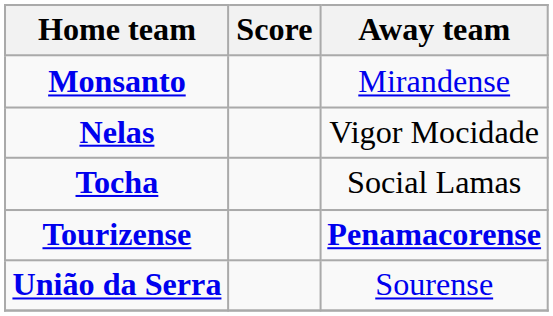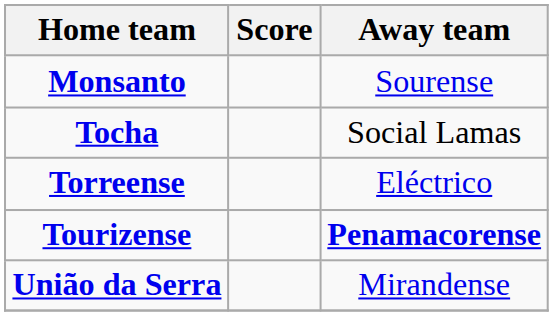Monsanto | Away team: Mirandense -> Sourense
- row: Nelas | Vigor Mocidade
+ row: Torreense | Eléctrico
União da Serra | Away team: Sourense -> Mirandense
